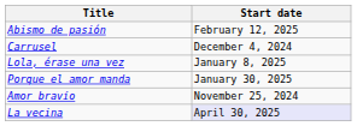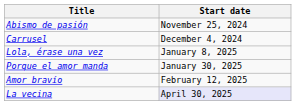Abismo de pasión | Start date: February 12, 2025 -> November 25, 2024
Amor bravío | Start date: November 25, 2024 -> February 12, 2025
